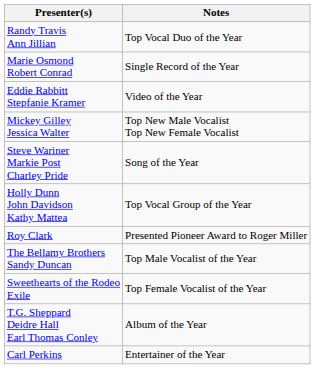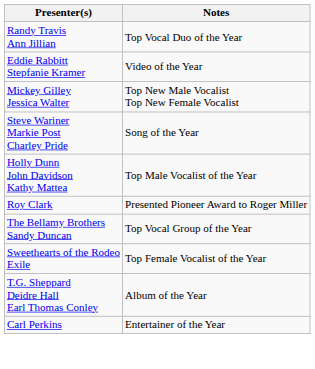- row: Marie Osmond Robert Conrad | Single Record of the Year
Holly Dunn John Davidson Kathy Mattea | Notes: Top Vocal Group of the Year -> Top Male Vocalist of the Year
The Bellamy Brothers Sandy Duncan | Notes: Top Male Vocalist of the Year -> Top Vocal Group of the Year
